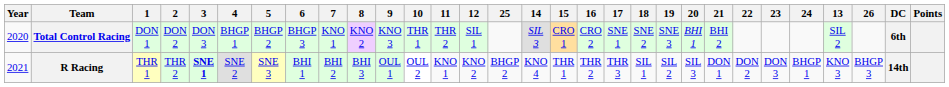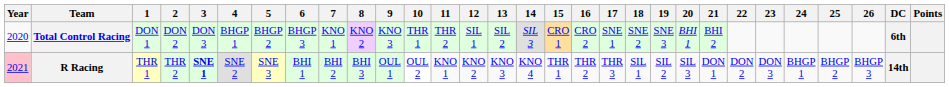columns swapped: 13 <-> 25
R Racing | Year: no background -> pink background
